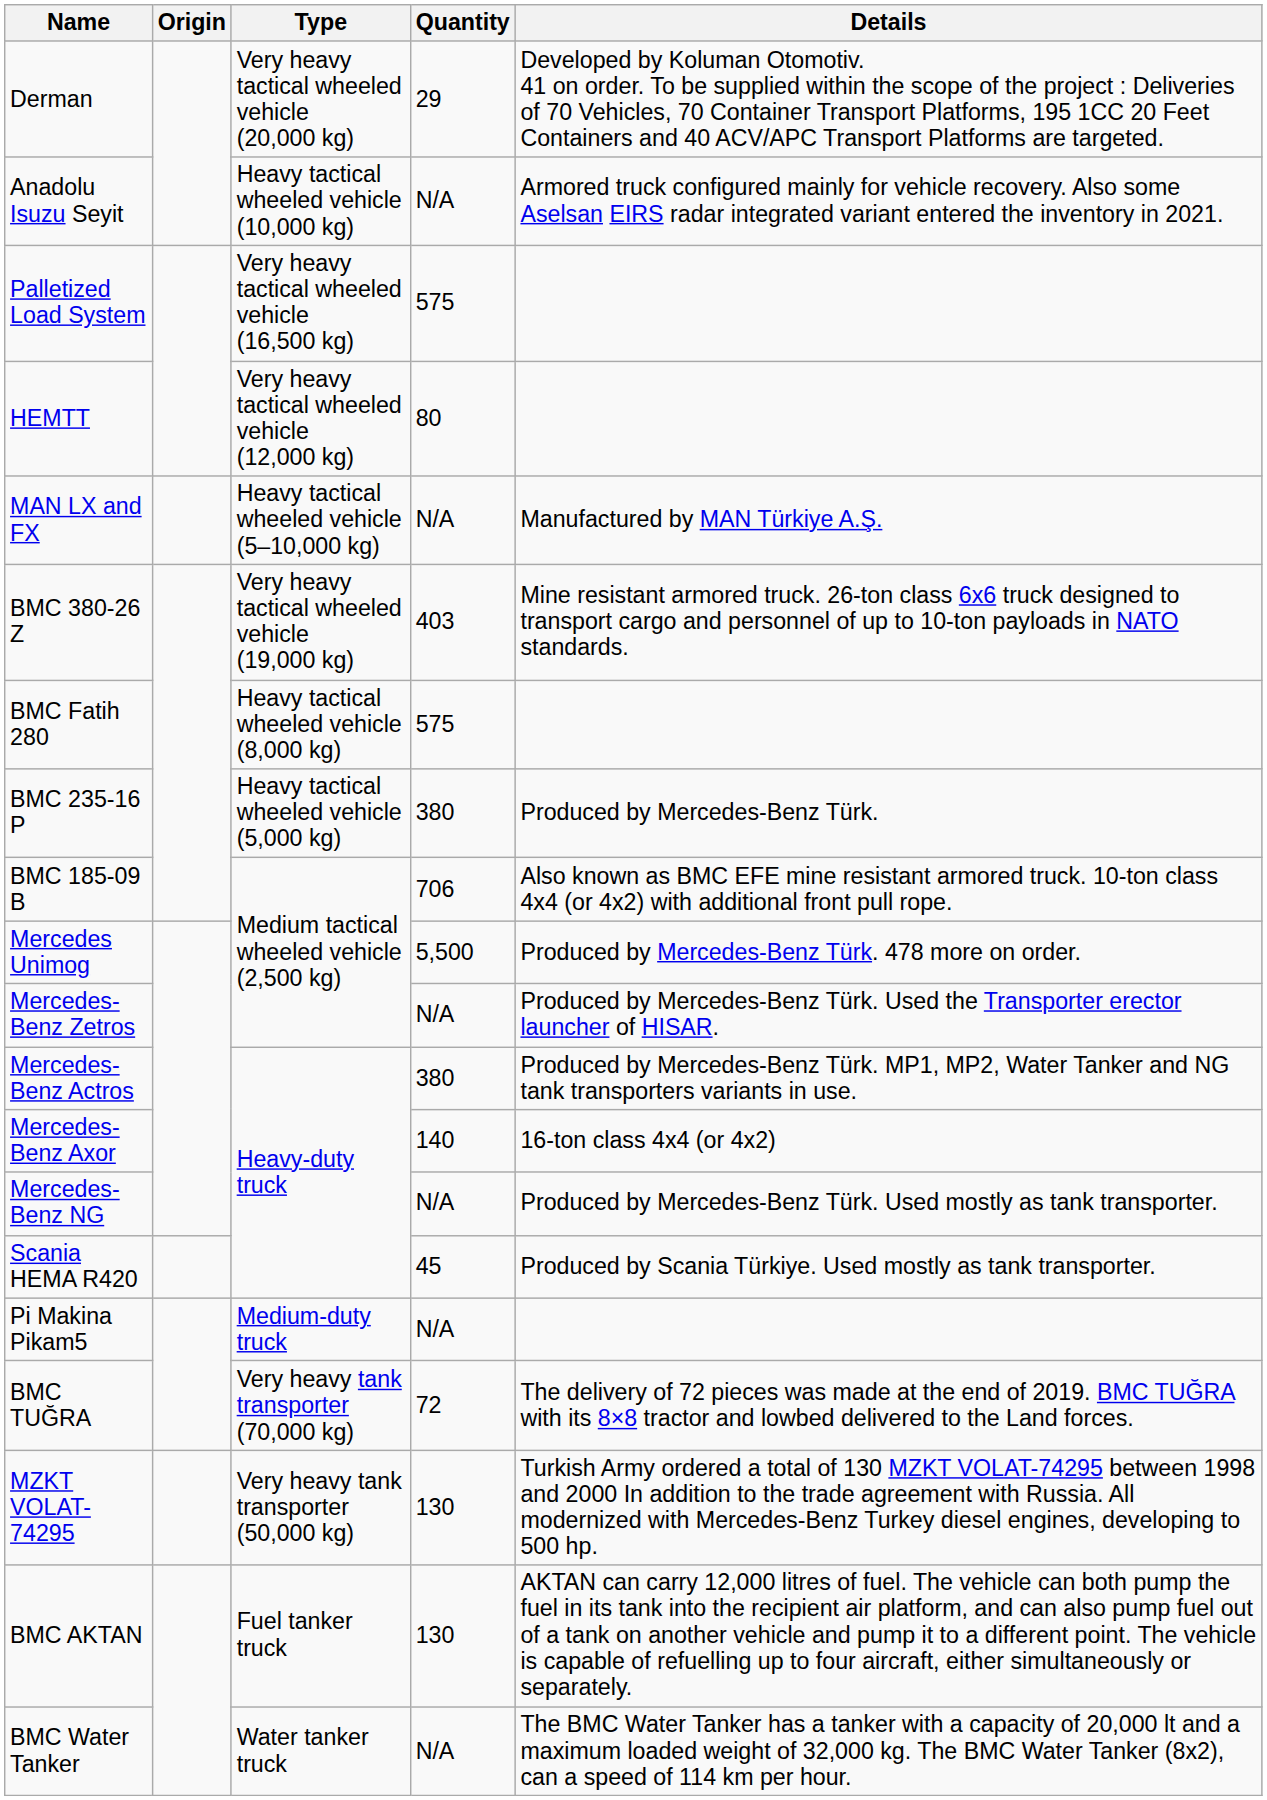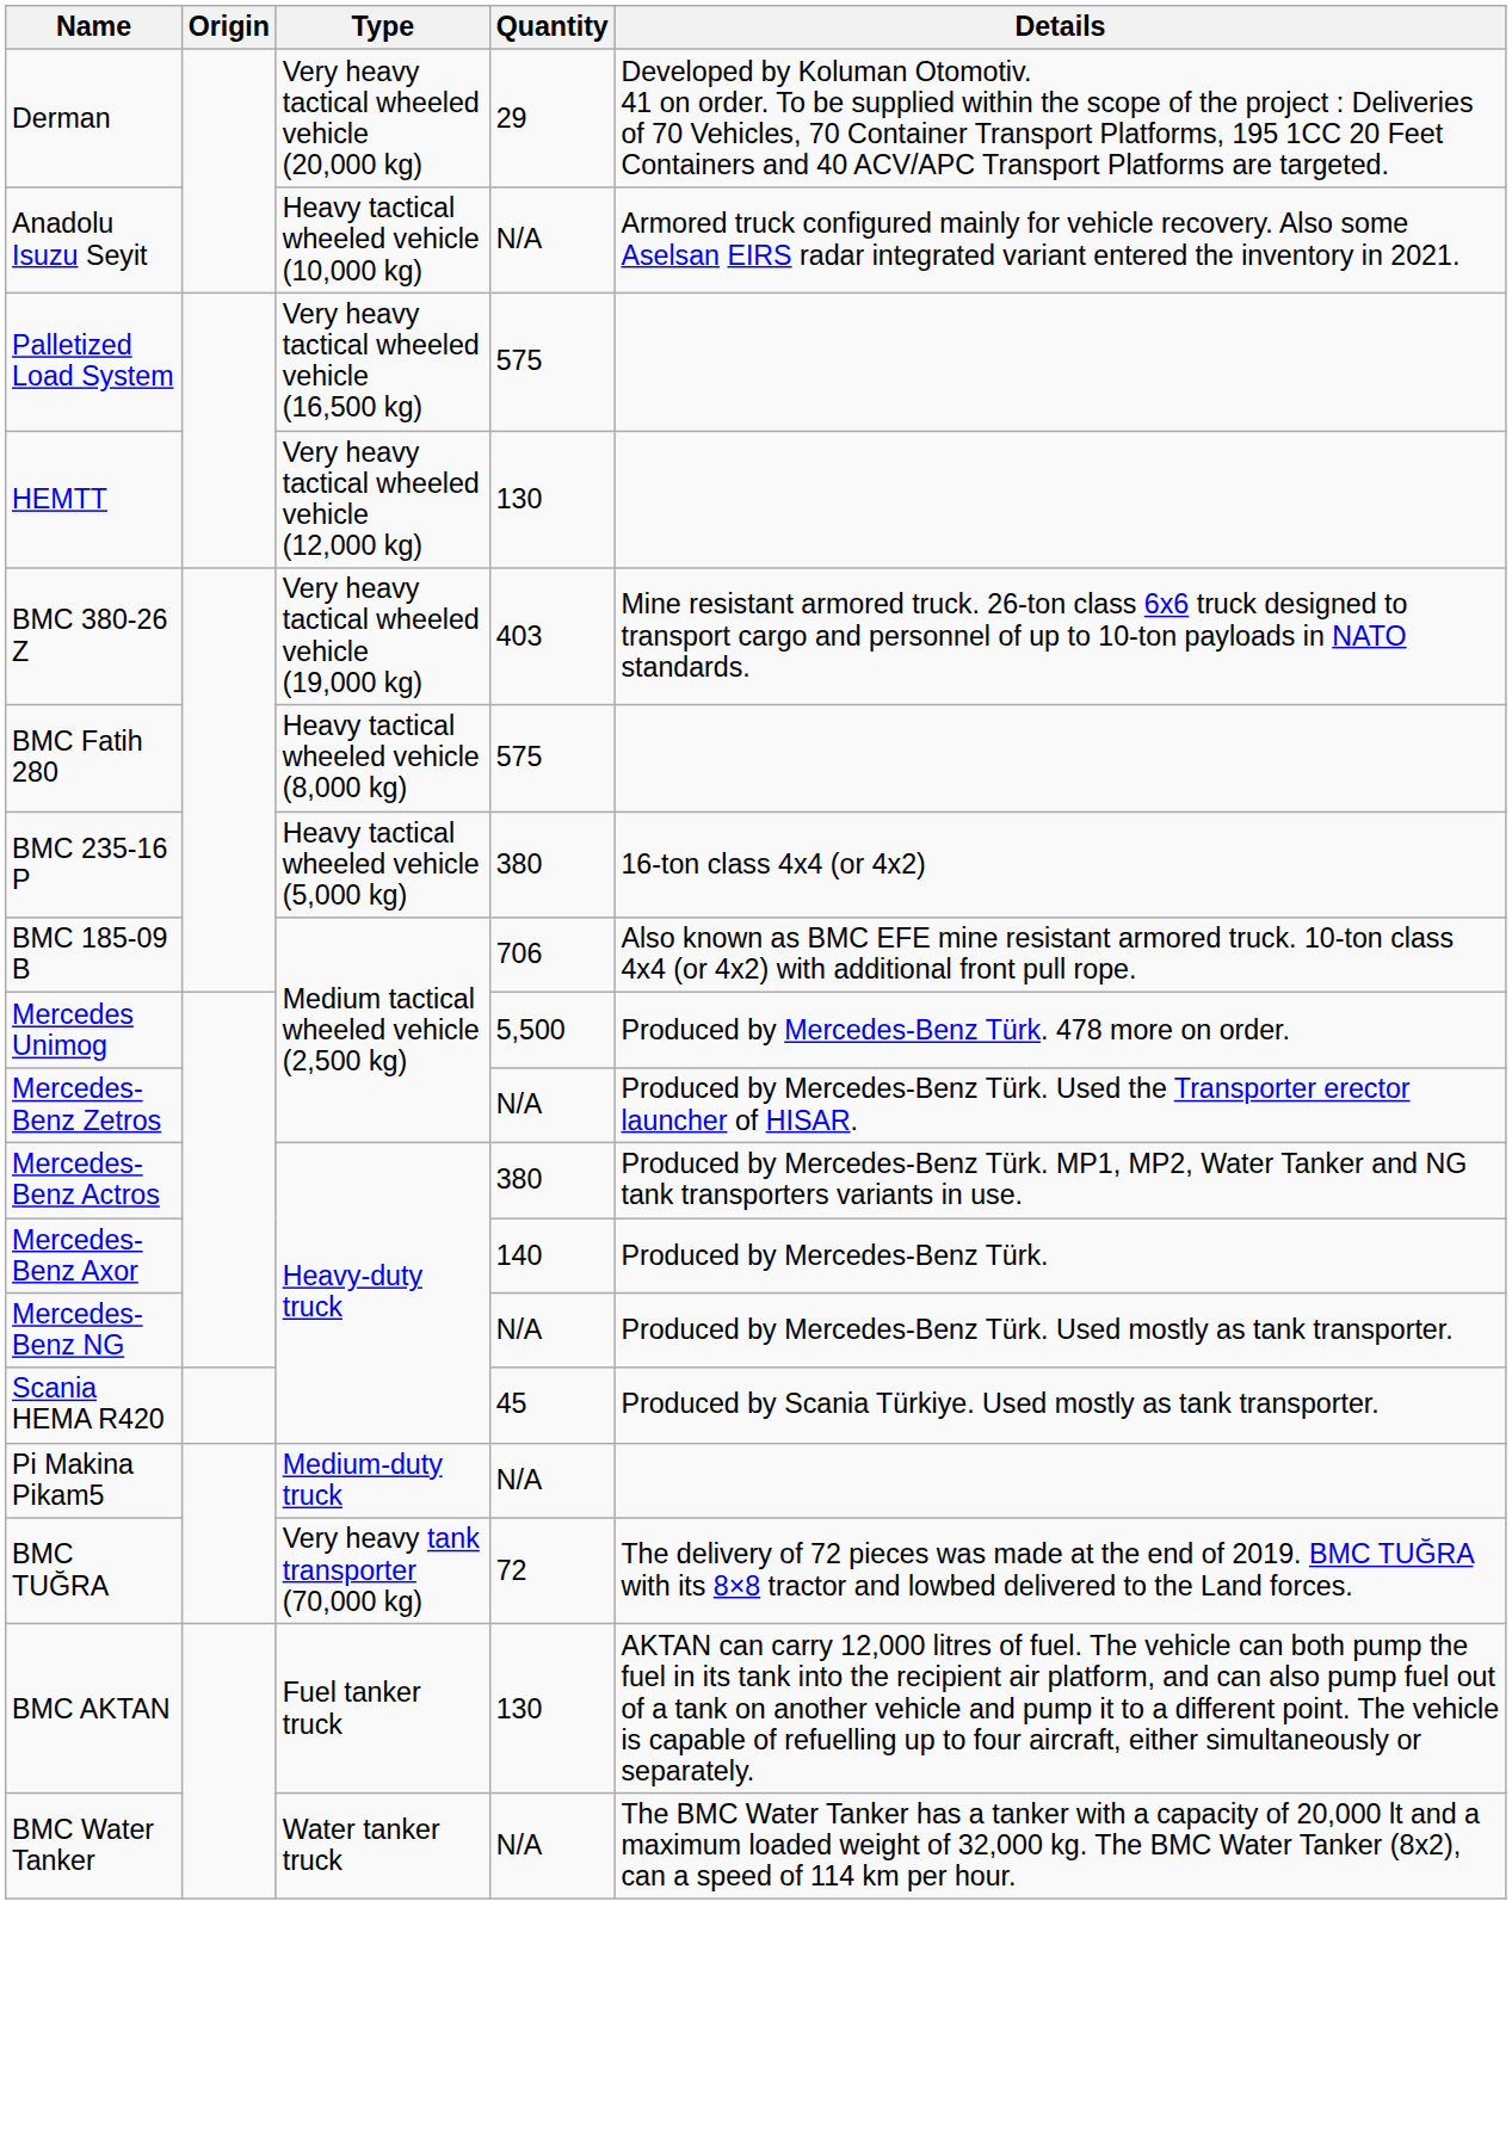HEMTT | Quantity: 80 -> 130
- row: MAN LX and FX | Heavy tactical wheeled vehicle (5–10,000 kg) | N/A | Manufactured by MAN Türkiye A.Ş.
BMC 235-16 P | Details: Produced by Mercedes-Benz Türk. -> 16-ton class 4x4 (or 4x2)
Mercedes-Benz Axor | Details: 16-ton class 4x4 (or 4x2) -> Produced by Mercedes-Benz Türk.
- row: MZKT VOLAT-74295 | Very heavy tank transporter (50,000 kg) | 130 | Turkish Army ordered a total of 130 MZKT VOLAT-74295 between 1998 and 2000 In addition to the trade agreement with Russia. All modernized with Mercedes-Benz Turkey diesel engines, developing to 500 hp.
